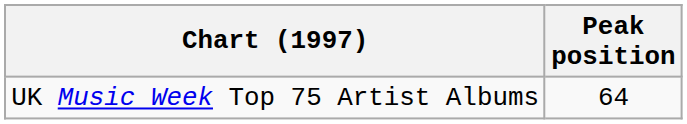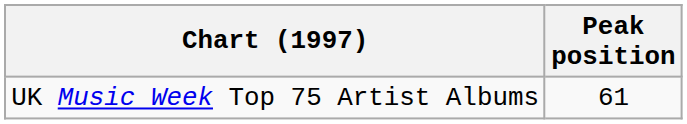UK Music Week Top 75 Artist Albums | Peak position: 64 -> 61
